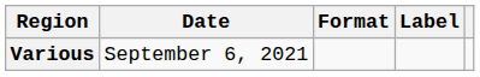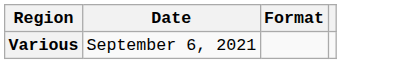- column: Label
